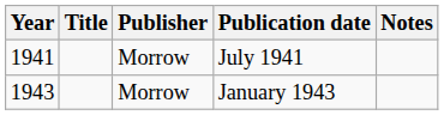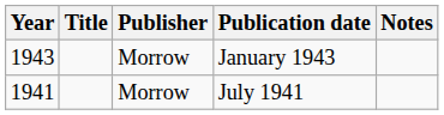rows swapped: July 1941 <-> January 1943
